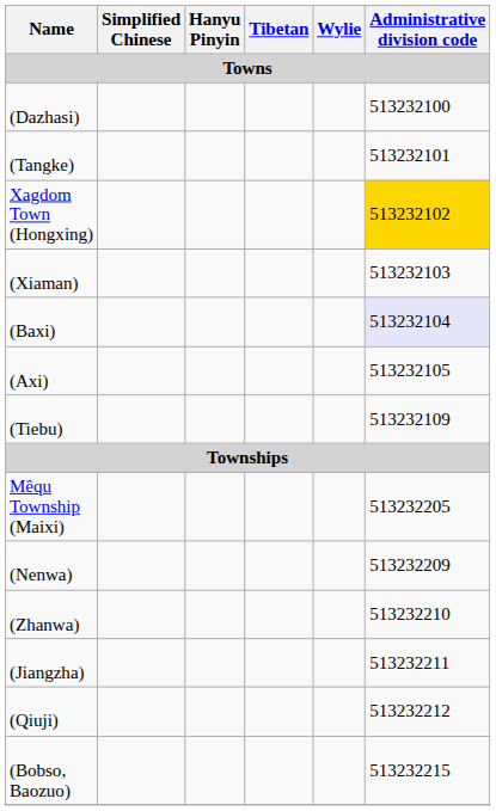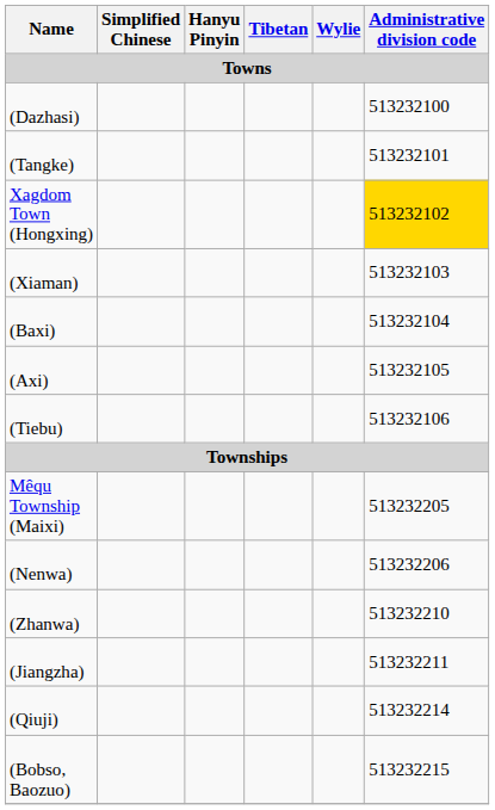(Baxi) | Administrative division code: lavender background -> no background
(Tiebu) | Administrative division code: 513232109 -> 513232106
(Nenwa) | Administrative division code: 513232209 -> 513232206
(Qiuji) | Administrative division code: 513232212 -> 513232214
